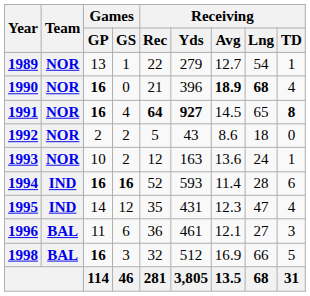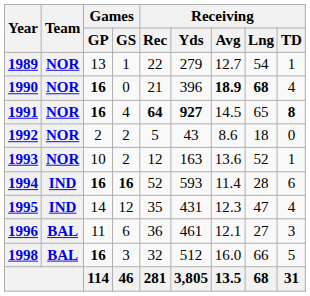1993 | Receiving / Lng: 24 -> 52
1998 | Receiving / Avg: 16.9 -> 16.0
